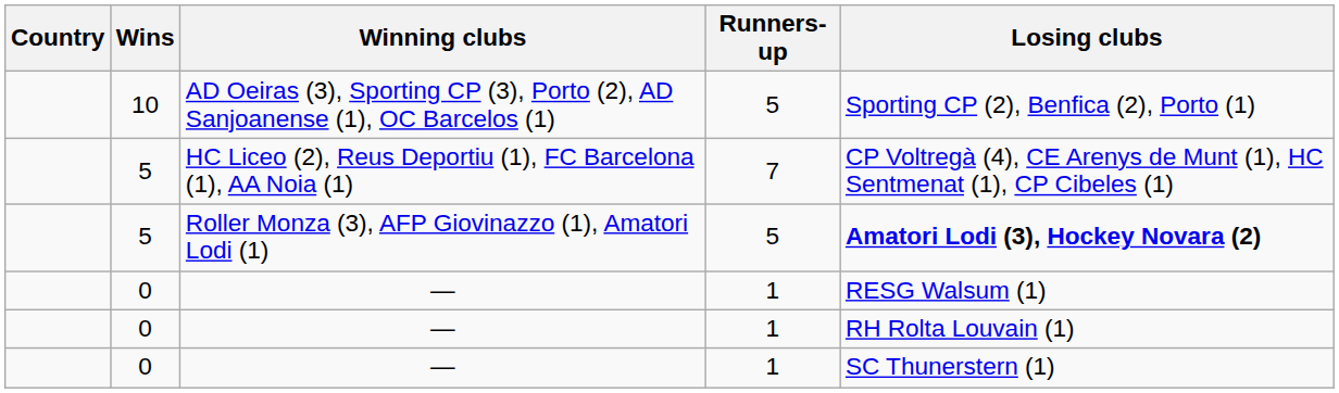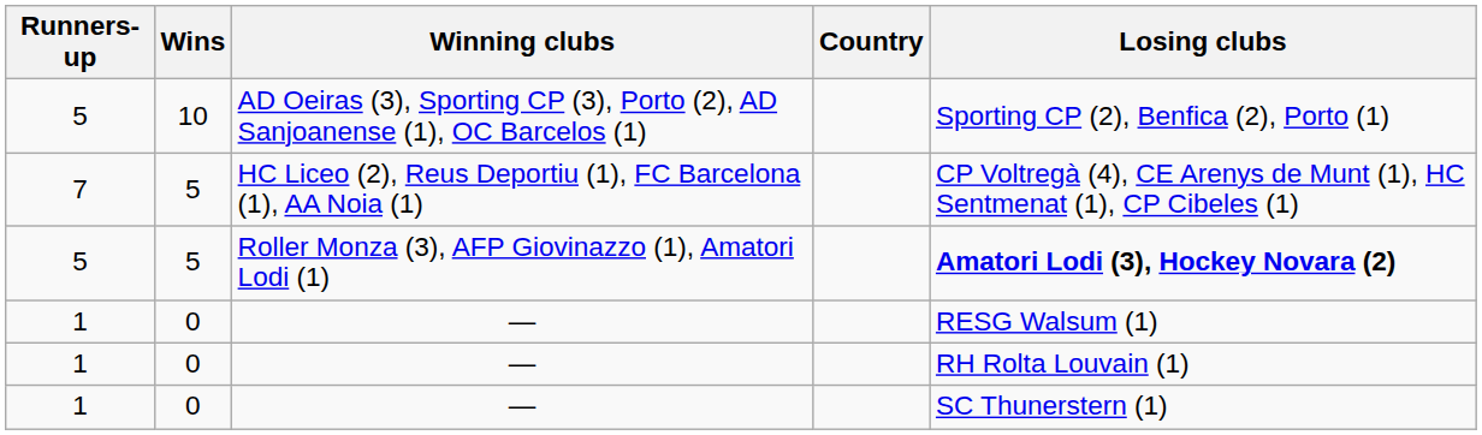columns swapped: Country <-> Runners-up
